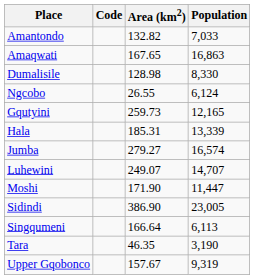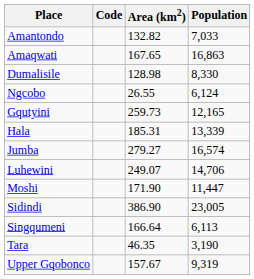Luhewini | Population: 14,707 -> 14,706
